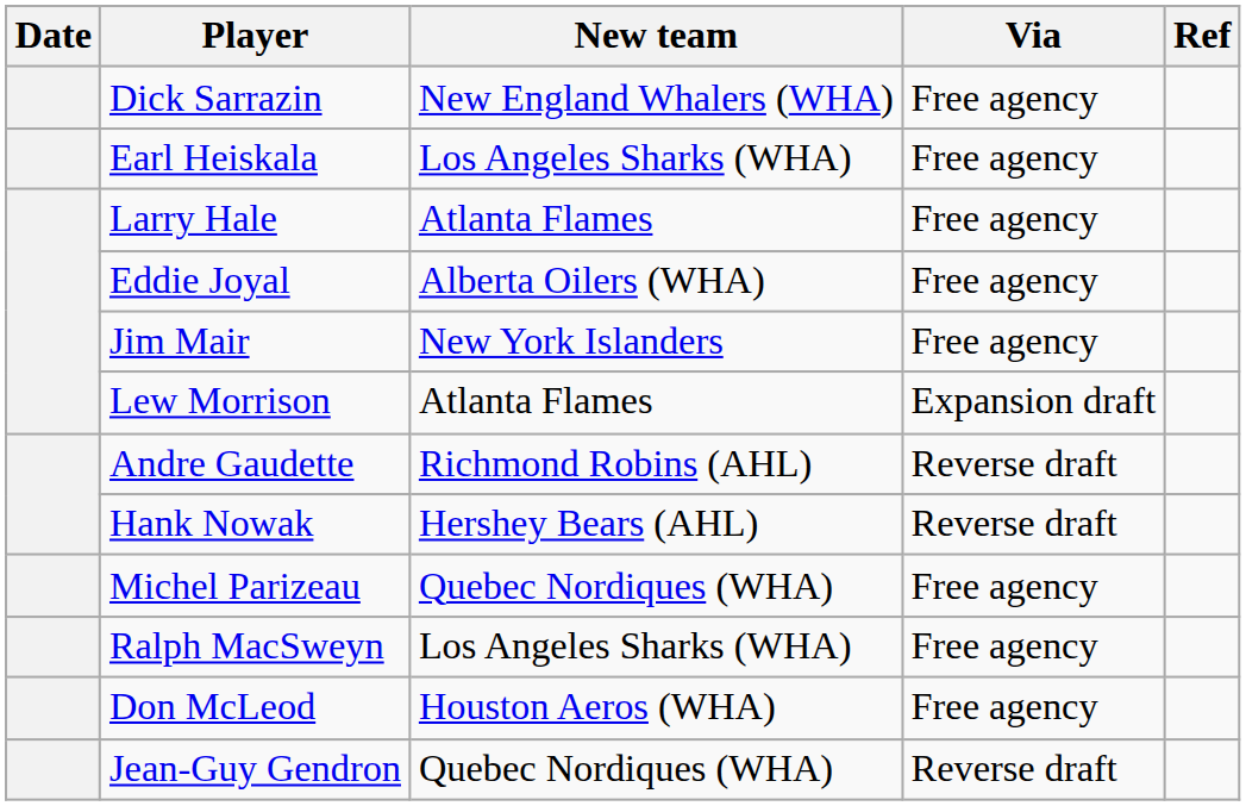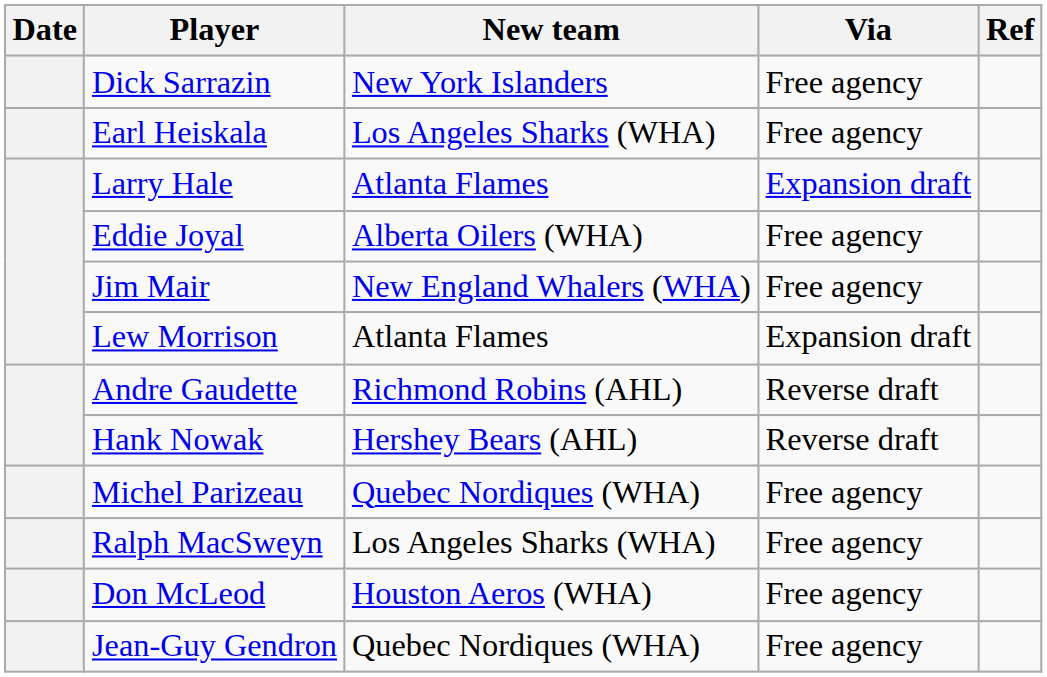Dick Sarrazin | New team: New England Whalers (WHA) -> New York Islanders
Larry Hale | Via: Free agency -> Expansion draft
Jim Mair | New team: New York Islanders -> New England Whalers (WHA)
Jean-Guy Gendron | Via: Reverse draft -> Free agency
